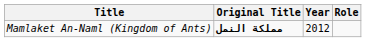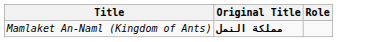- column: Year | 2012
